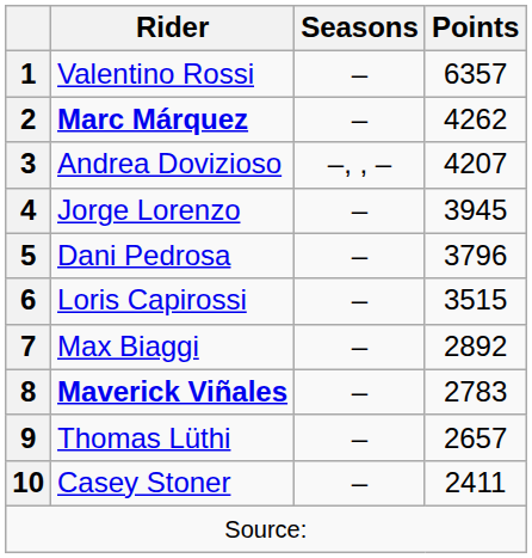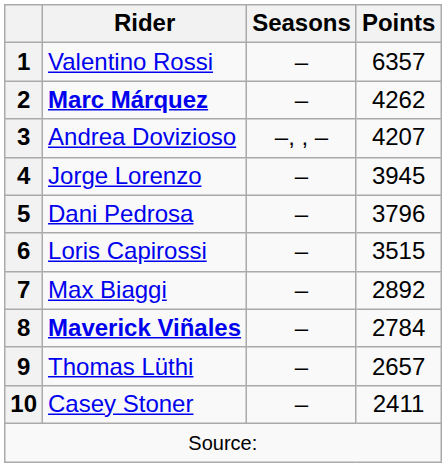8 | Points: 2783 -> 2784
